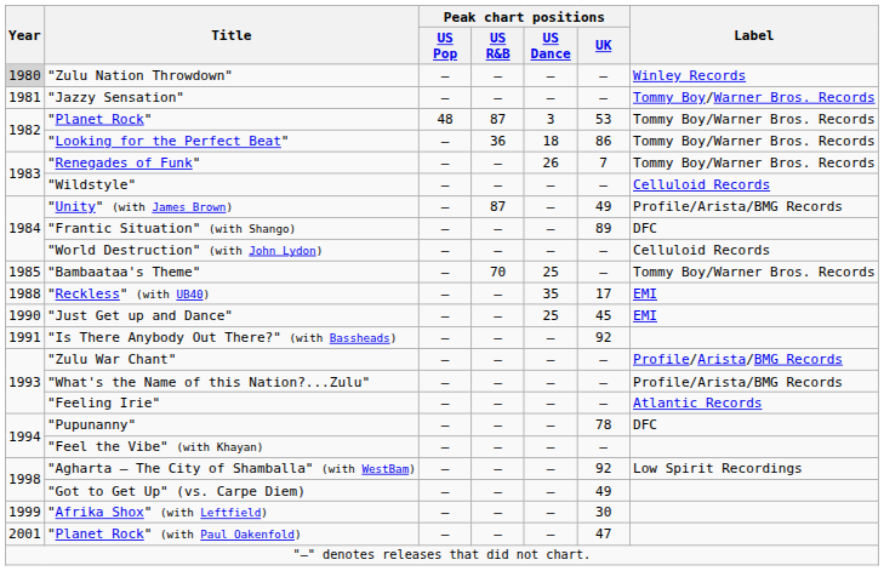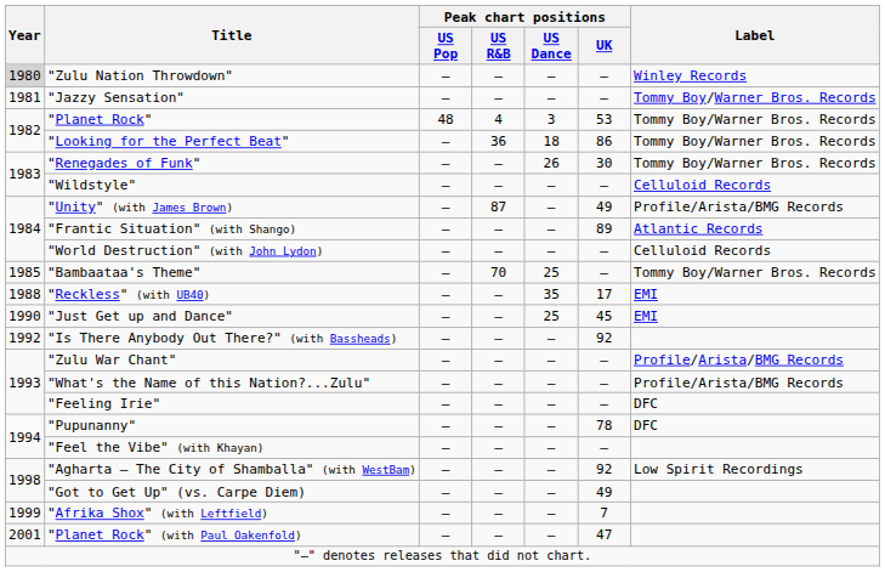"Planet Rock" | Peak chart positions / US R&B: 87 -> 4
"Renegades of Funk" | Peak chart positions / UK: 7 -> 30
"Frantic Situation" (with Shango) | Label: DFC -> Atlantic Records
"Is There Anybody Out There?" (with Bassheads) | Year: 1991 -> 1992
"Feeling Irie" | Label: Atlantic Records -> DFC
"Afrika Shox" (with Leftfield) | Peak chart positions / UK: 30 -> 7
